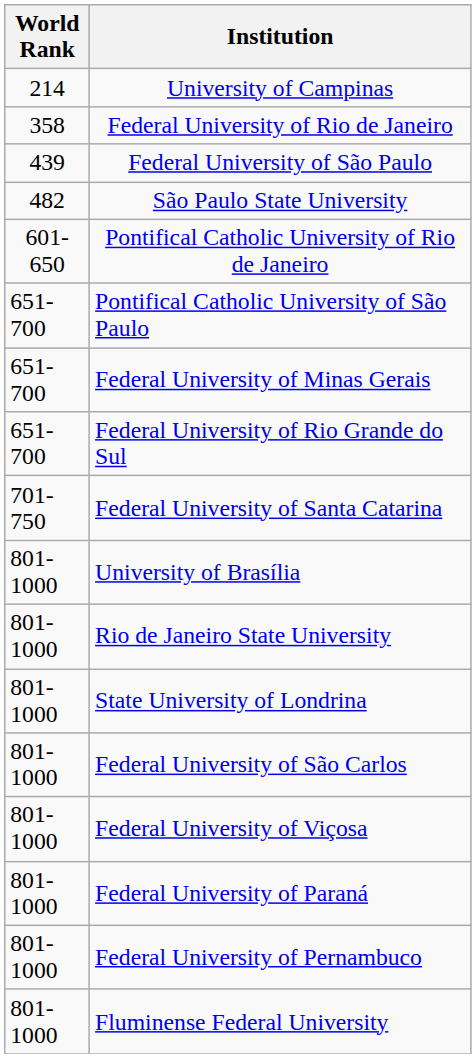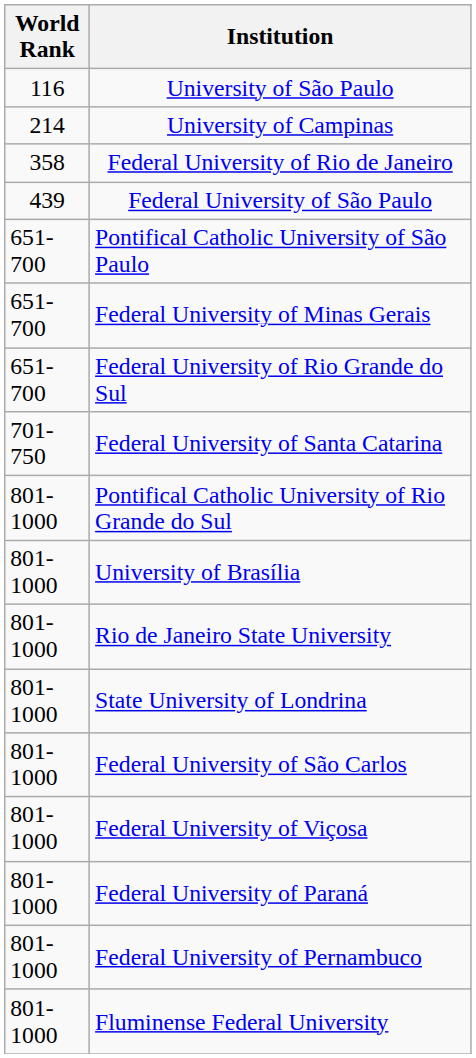+ row: 116 | University of São Paulo
- row: 482 | São Paulo State University
- row: 601-650 | Pontifical Catholic University of Rio de Janeiro
+ row: 801-1000 | Pontifical Catholic University of Rio Grande do Sul
